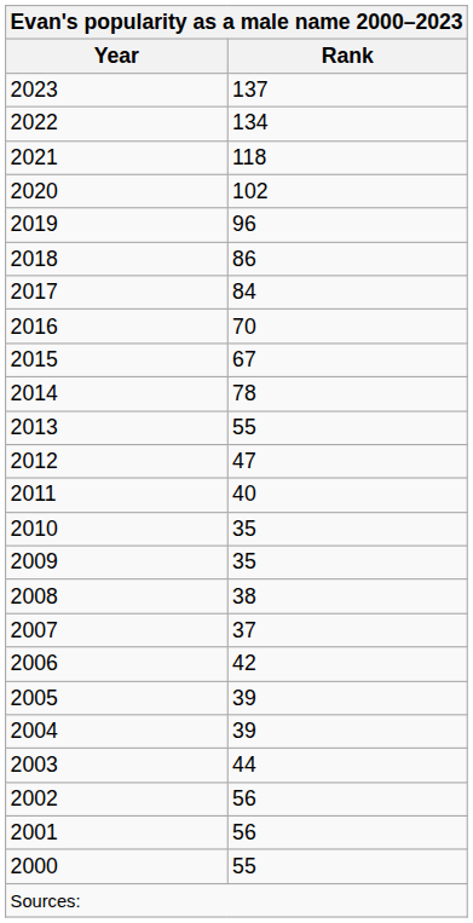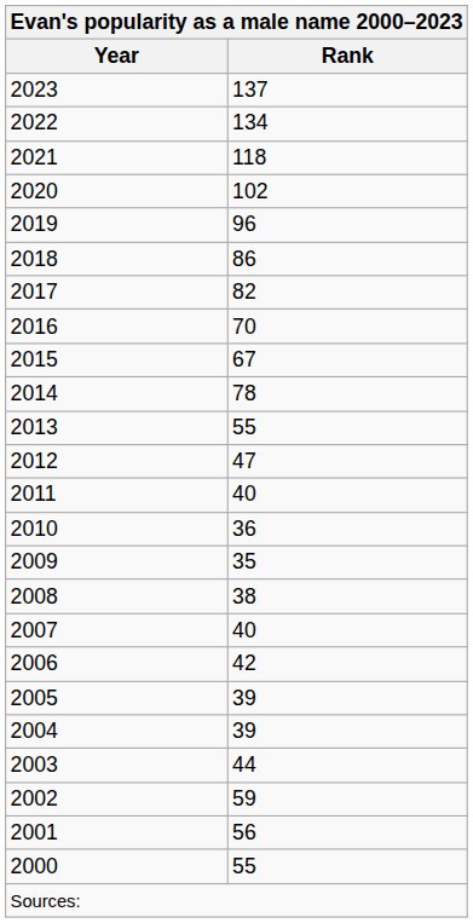2017 | Rank: 84 -> 82
2010 | Rank: 35 -> 36
2007 | Rank: 37 -> 40
2002 | Rank: 56 -> 59
